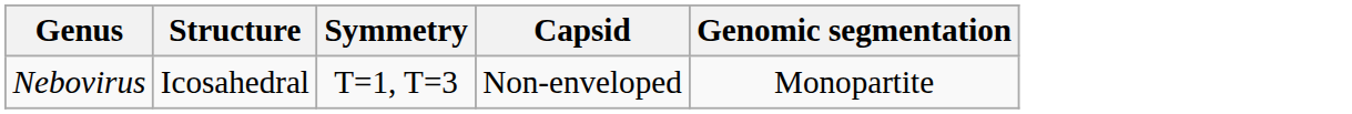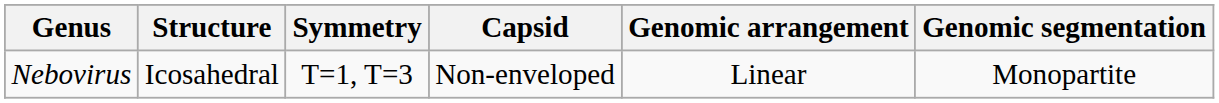+ column: Genomic arrangement | Linear
